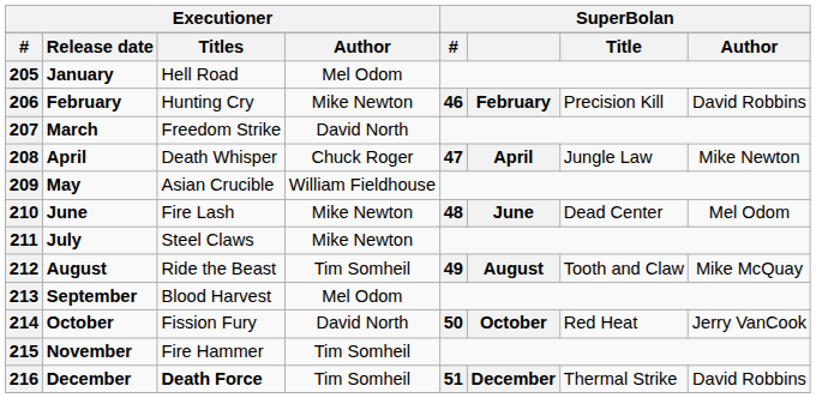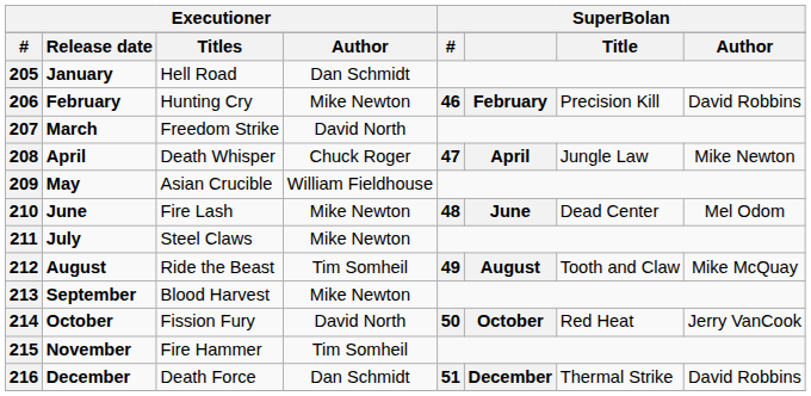205 | column 4: Mel Odom -> Dan Schmidt
213 | column 4: Mel Odom -> Mike Newton
216 | column 3: bold -> normal
216 | column 4: Tim Somheil -> Dan Schmidt
